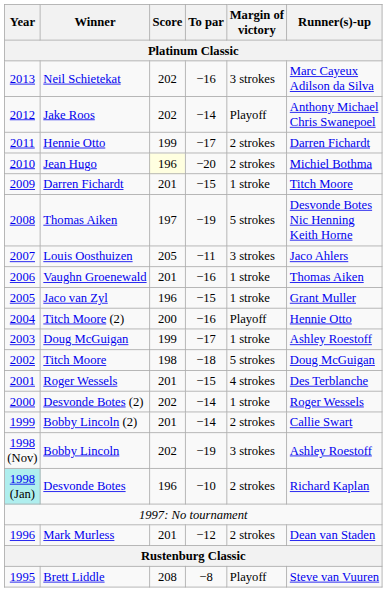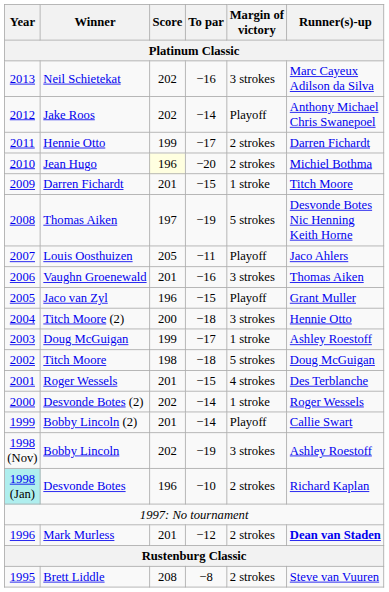Louis Oosthuizen | Margin of victory: 3 strokes -> Playoff
Vaughn Groenewald | Margin of victory: 1 stroke -> 3 strokes
Jaco van Zyl | Margin of victory: 1 stroke -> Playoff
Titch Moore (2) | To par: −16 -> −18
Titch Moore (2) | Margin of victory: Playoff -> 3 strokes
Bobby Lincoln (2) | Margin of victory: 2 strokes -> Playoff
Mark Murless | Runner(s)-up: normal -> bold
Brett Liddle | Margin of victory: Playoff -> 2 strokes
